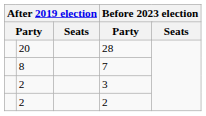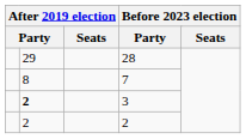28 | column 2: 20 -> 29
3 | column 2: normal -> bold
